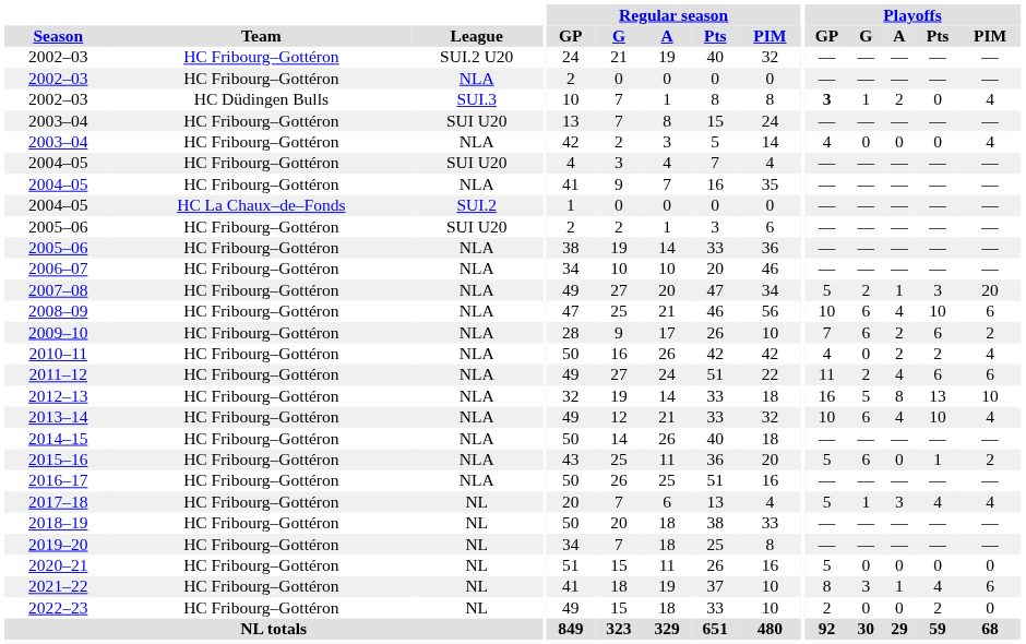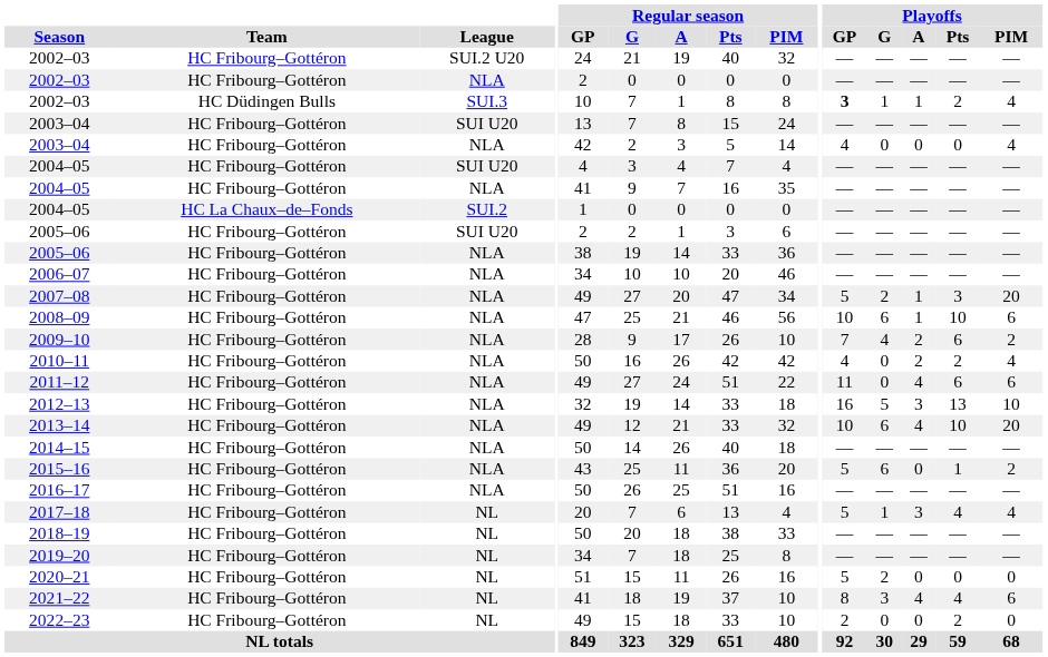2002–03 / SUI.3 | Playoffs / A: 2 -> 1
2002–03 / SUI.3 | Playoffs / Pts: 0 -> 2
2008–09 | Playoffs / A: 4 -> 1
2009–10 | Playoffs / G: 6 -> 4
2011–12 | Playoffs / G: 2 -> 0
2012–13 | Playoffs / A: 8 -> 3
2013–14 | Playoffs / PIM: 4 -> 20
2020–21 | Playoffs / G: 0 -> 2
2021–22 | Playoffs / A: 1 -> 4
